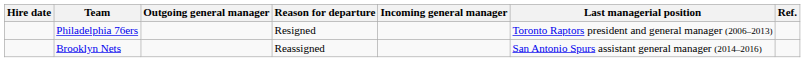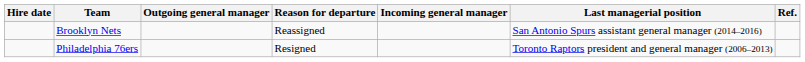rows swapped: Brooklyn Nets <-> Philadelphia 76ers
